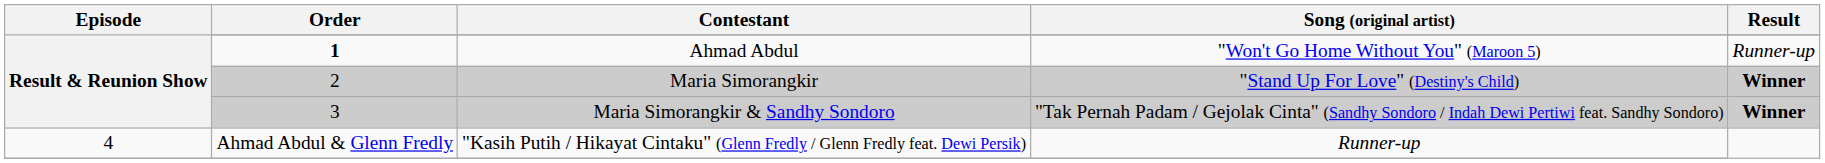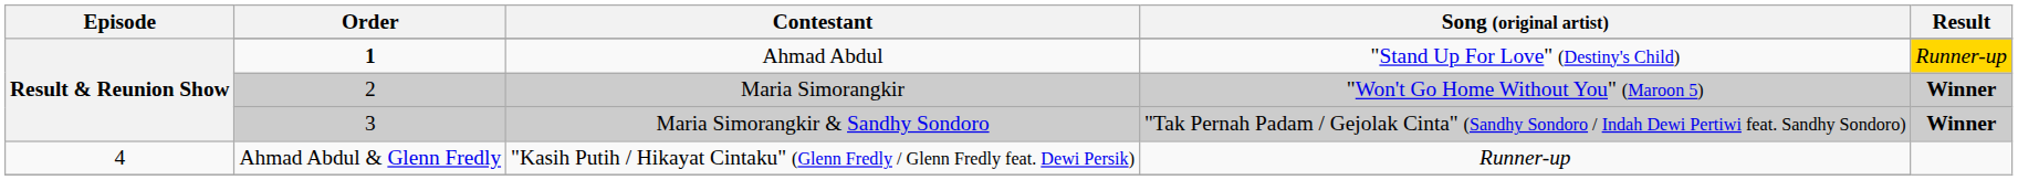Ahmad Abdul | Song (original artist): "Won't Go Home Without You" (Maroon 5) -> "Stand Up For Love" (Destiny's Child)
Ahmad Abdul | Result: no background -> gold background
Maria Simorangkir | Song (original artist): "Stand Up For Love" (Destiny's Child) -> "Won't Go Home Without You" (Maroon 5)
